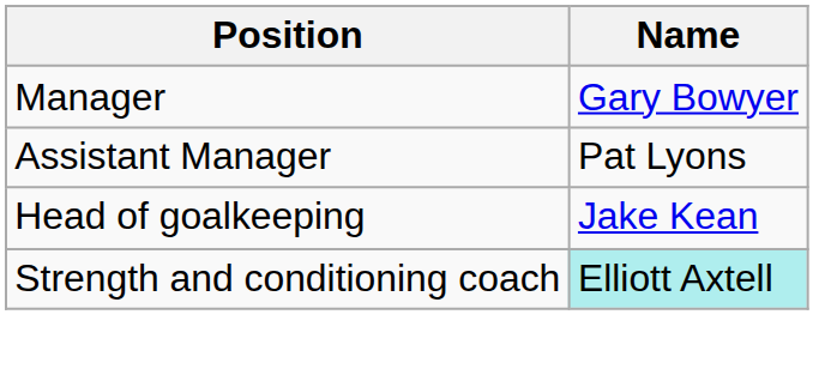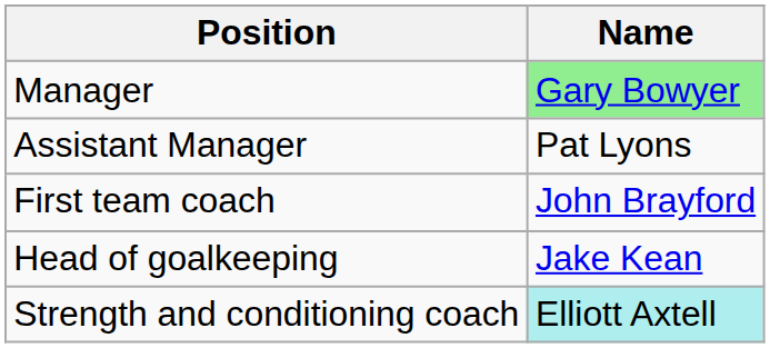Manager | Name: no background -> lightgreen background
+ row: First team coach | John Brayford
